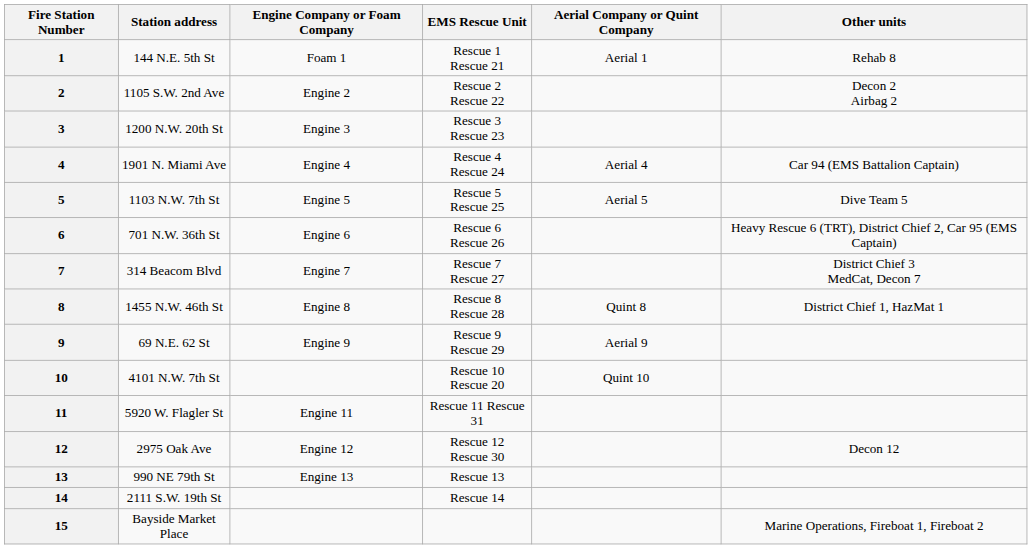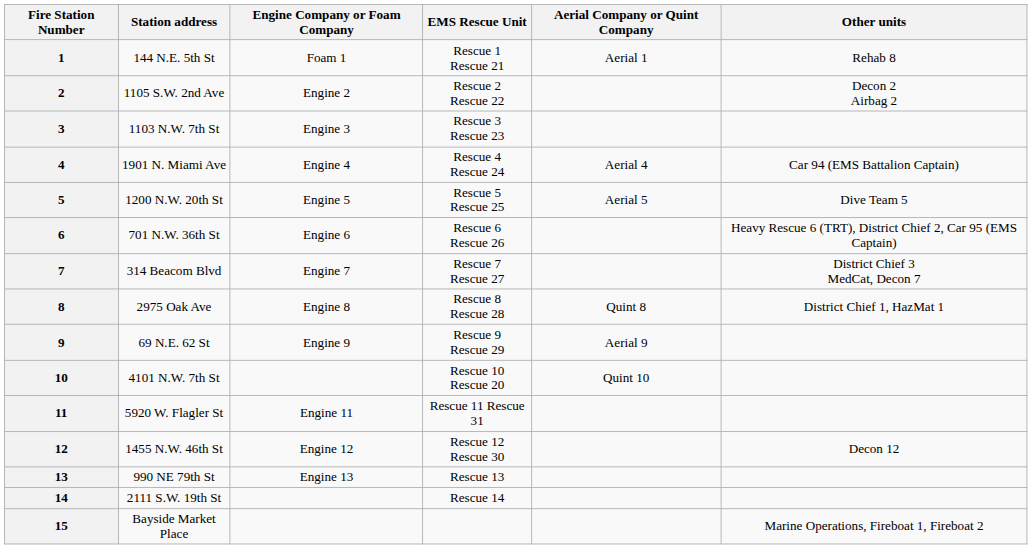3 | Station address: 1200 N.W. 20th St -> 1103 N.W. 7th St
5 | Station address: 1103 N.W. 7th St -> 1200 N.W. 20th St
8 | Station address: 1455 N.W. 46th St -> 2975 Oak Ave
12 | Station address: 2975 Oak Ave -> 1455 N.W. 46th St
